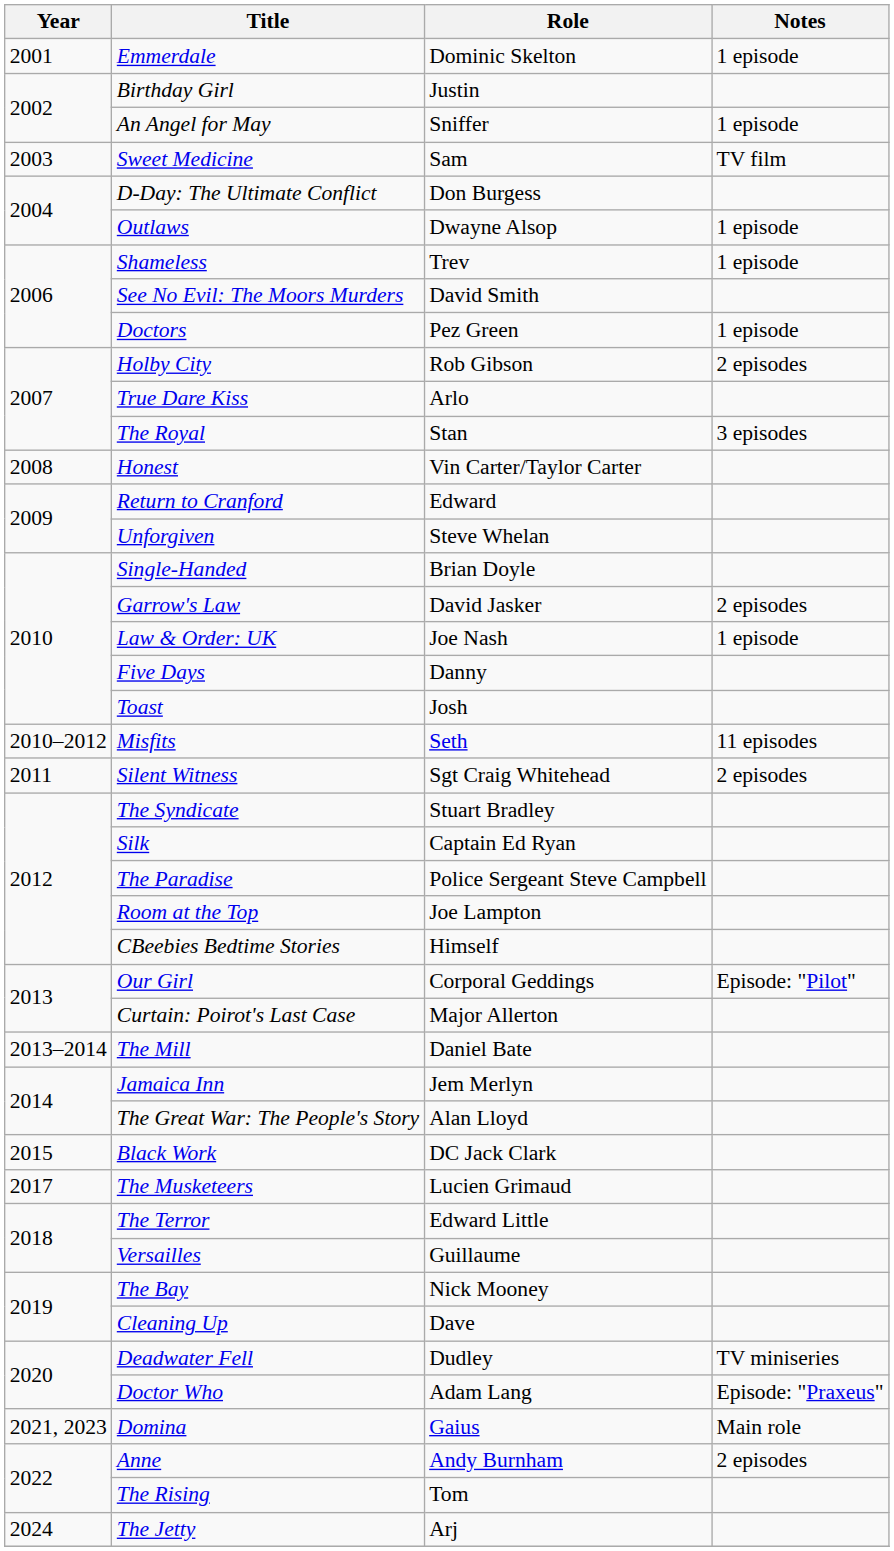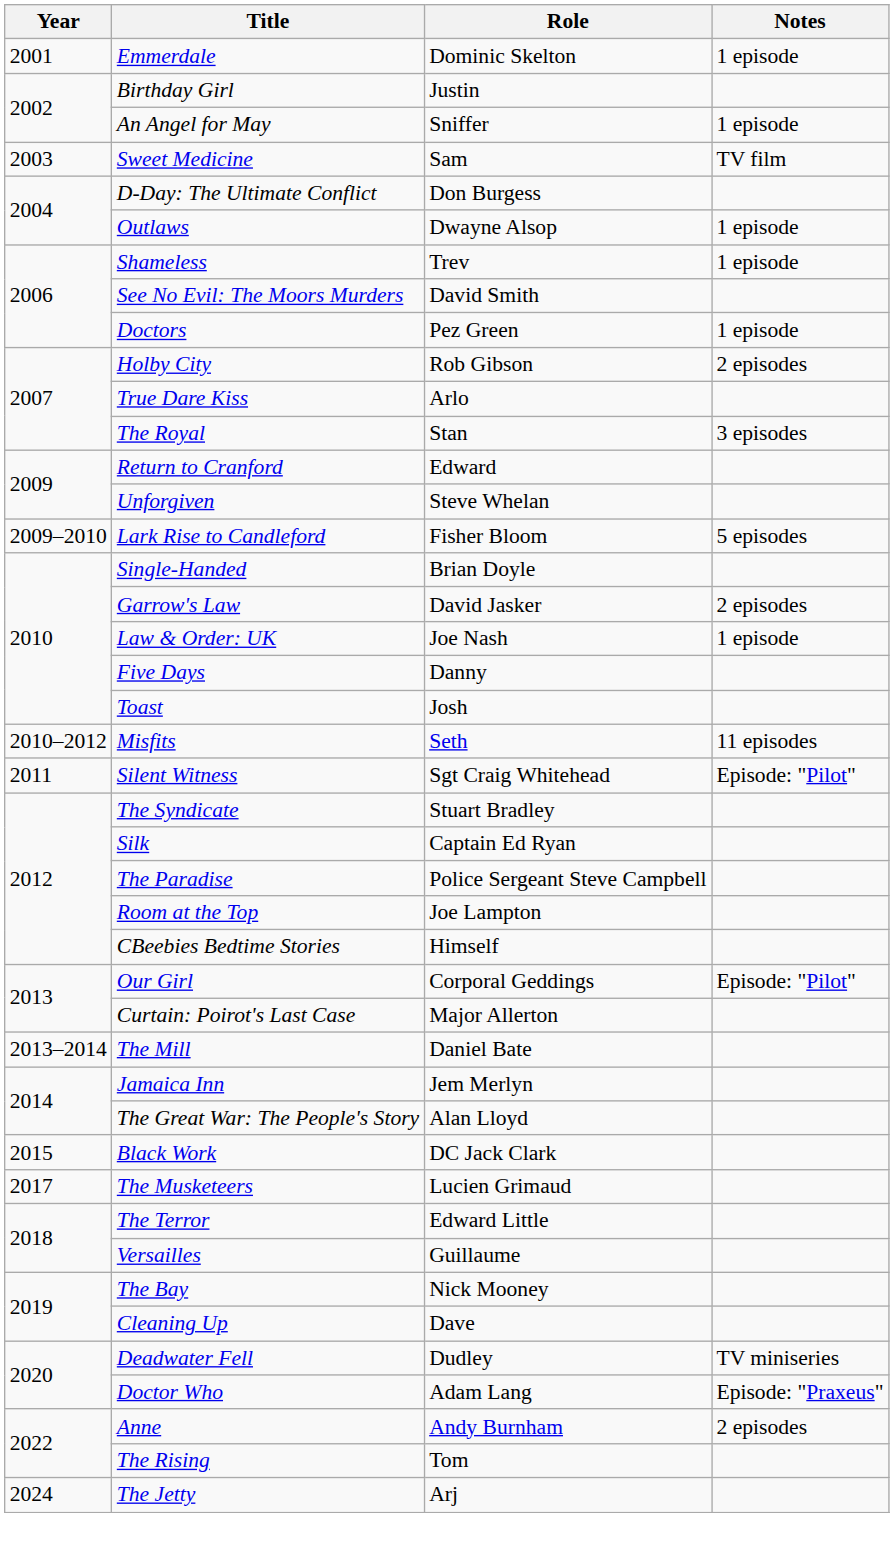- row: 2008 | Honest | Vin Carter/Taylor Carter
+ row: 2009–2010 | Lark Rise to Candleford | Fisher Bloom | 5 episodes
Silent Witness | Notes: 2 episodes -> Episode: "Pilot"
- row: 2021, 2023 | Domina | Gaius | Main role
